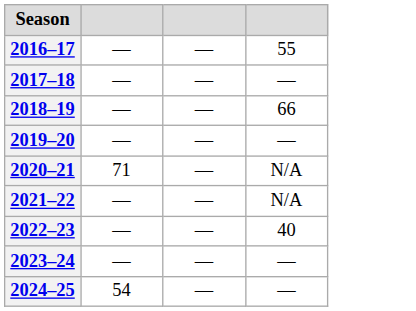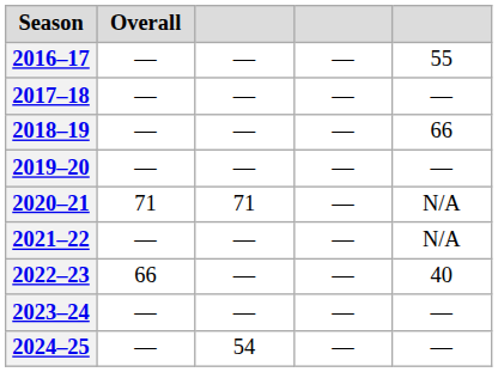+ column: Overall | — | — | — | — | 71 | — | 66 | — | —
